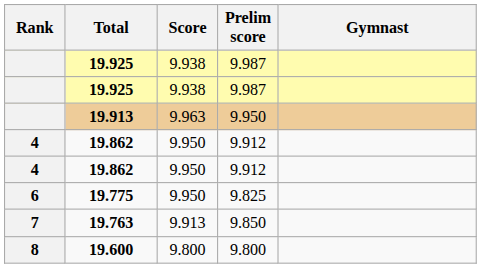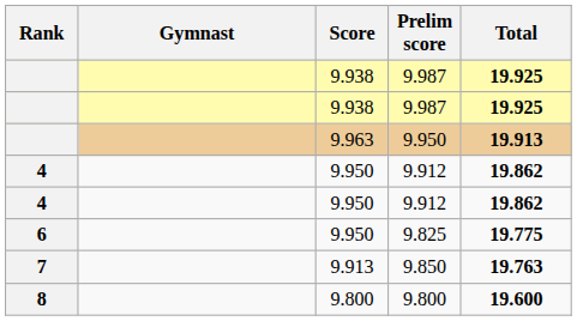columns swapped: Gymnast <-> Total
